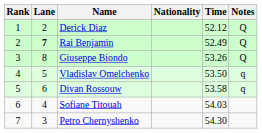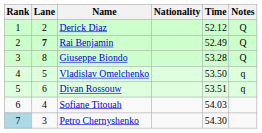Giuseppe Biondo | Time: 53.26 -> 53.28
Divan Rossouw | Time: 53.58 -> 53.51
Petro Chernyshenko | Rank: no background -> lightblue background
